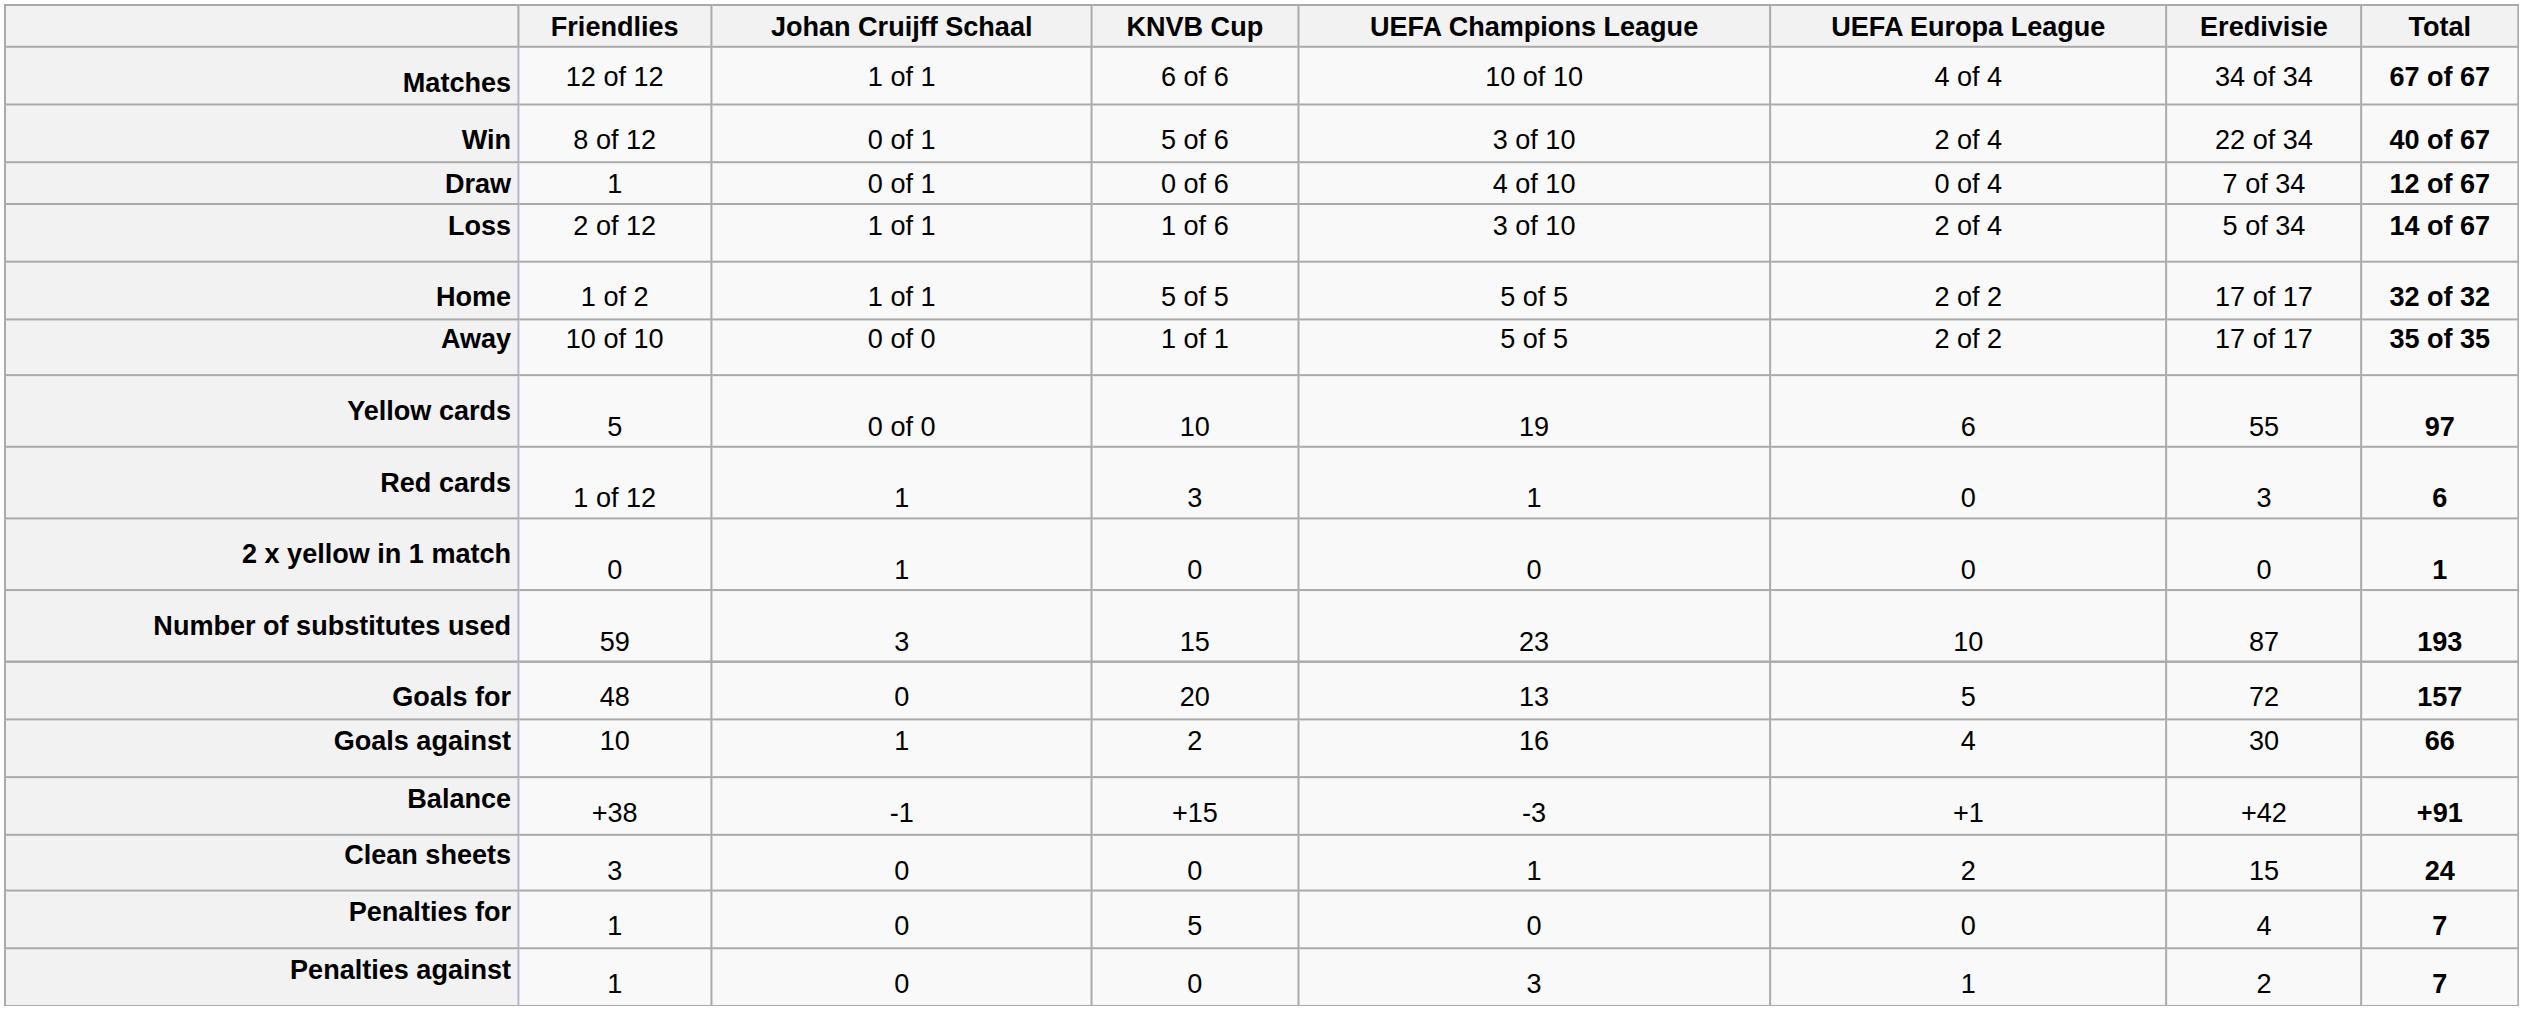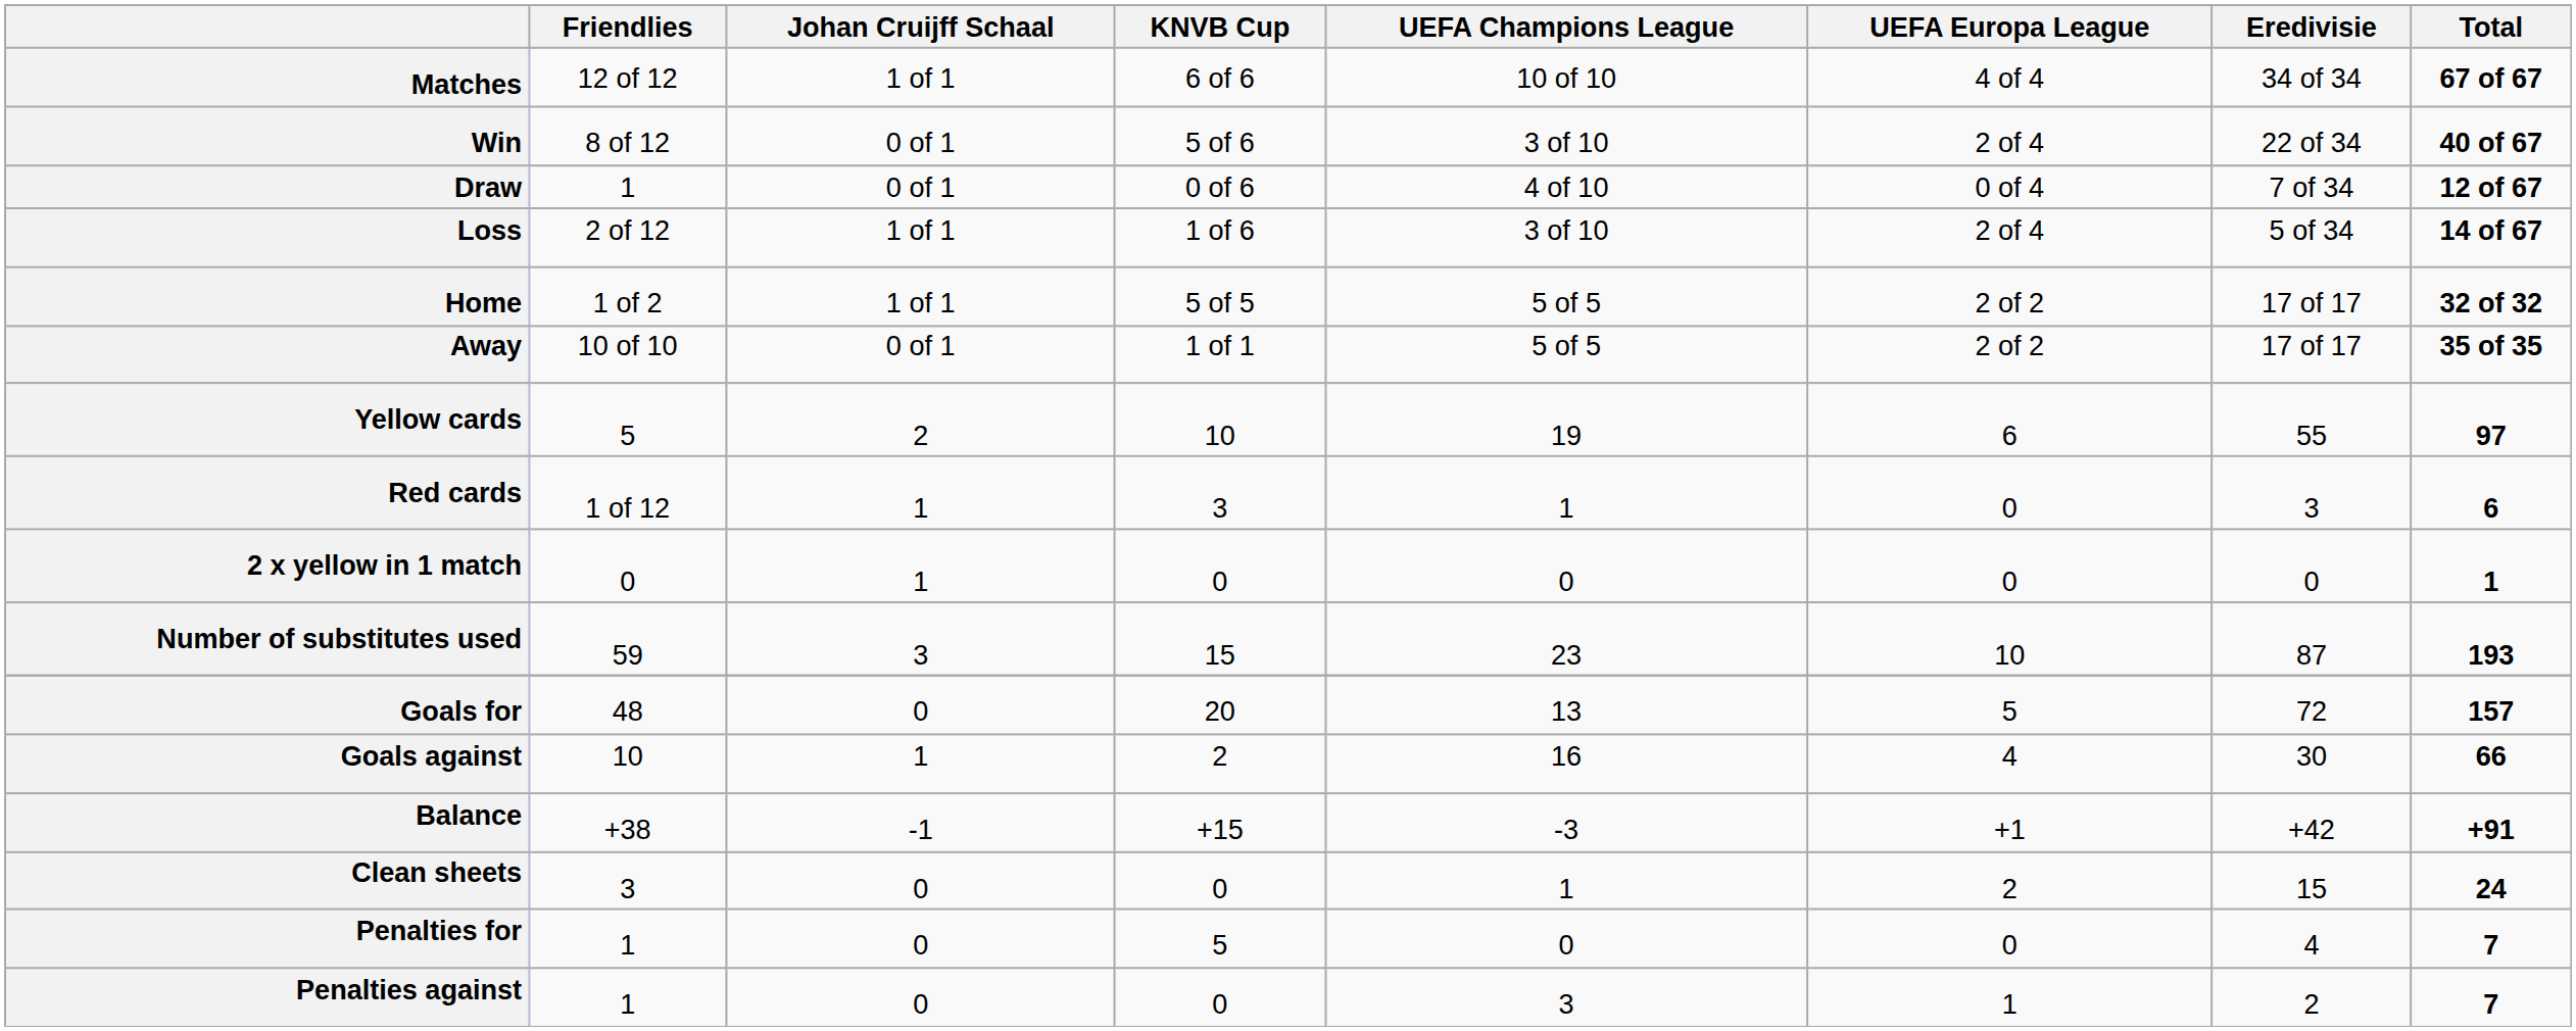Away | Johan Cruijff Schaal: 0 of 0 -> 0 of 1
Yellow cards | Johan Cruijff Schaal: 0 of 0 -> 2
